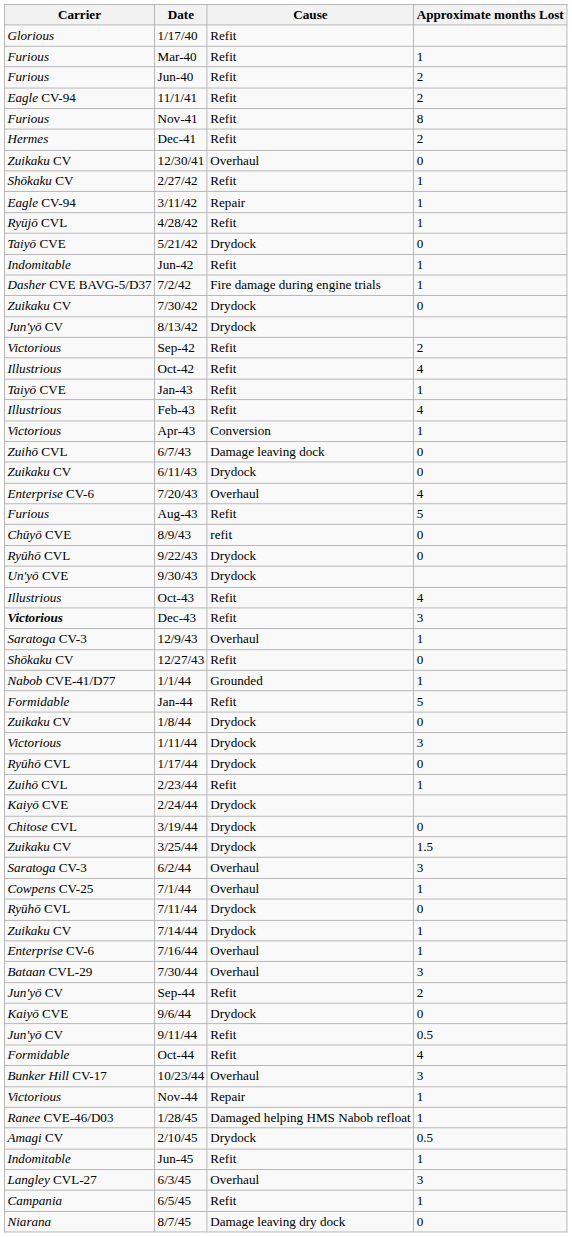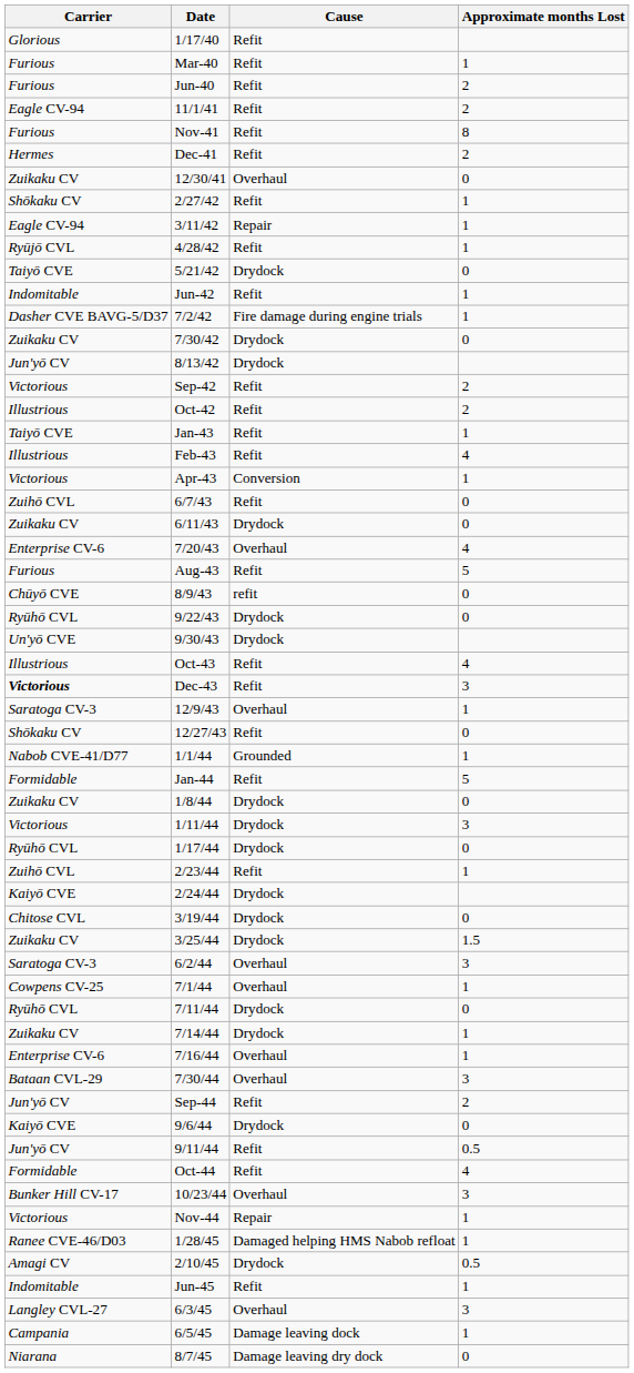Oct-42 | Approximate months Lost: 4 -> 2
6/7/43 | Cause: Damage leaving dock -> Refit
6/5/45 | Cause: Refit -> Damage leaving dock
